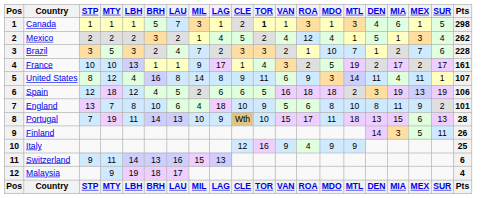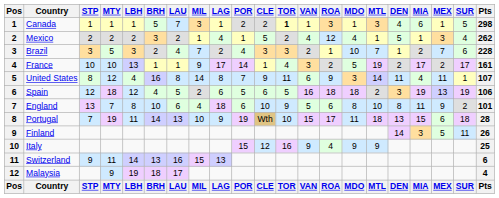+ column: POR | 2 | 1 | 4 | 14 | 7 | 5 | 6 | 19 | 15 | POR
Portugal | SUR: 13 -> 18
